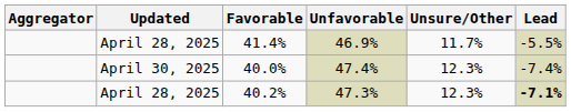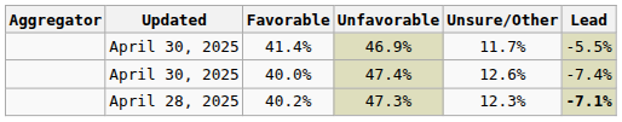41.4% | Updated: April 28, 2025 -> April 30, 2025
40.0% | Unsure/Other: 12.3% -> 12.6%
